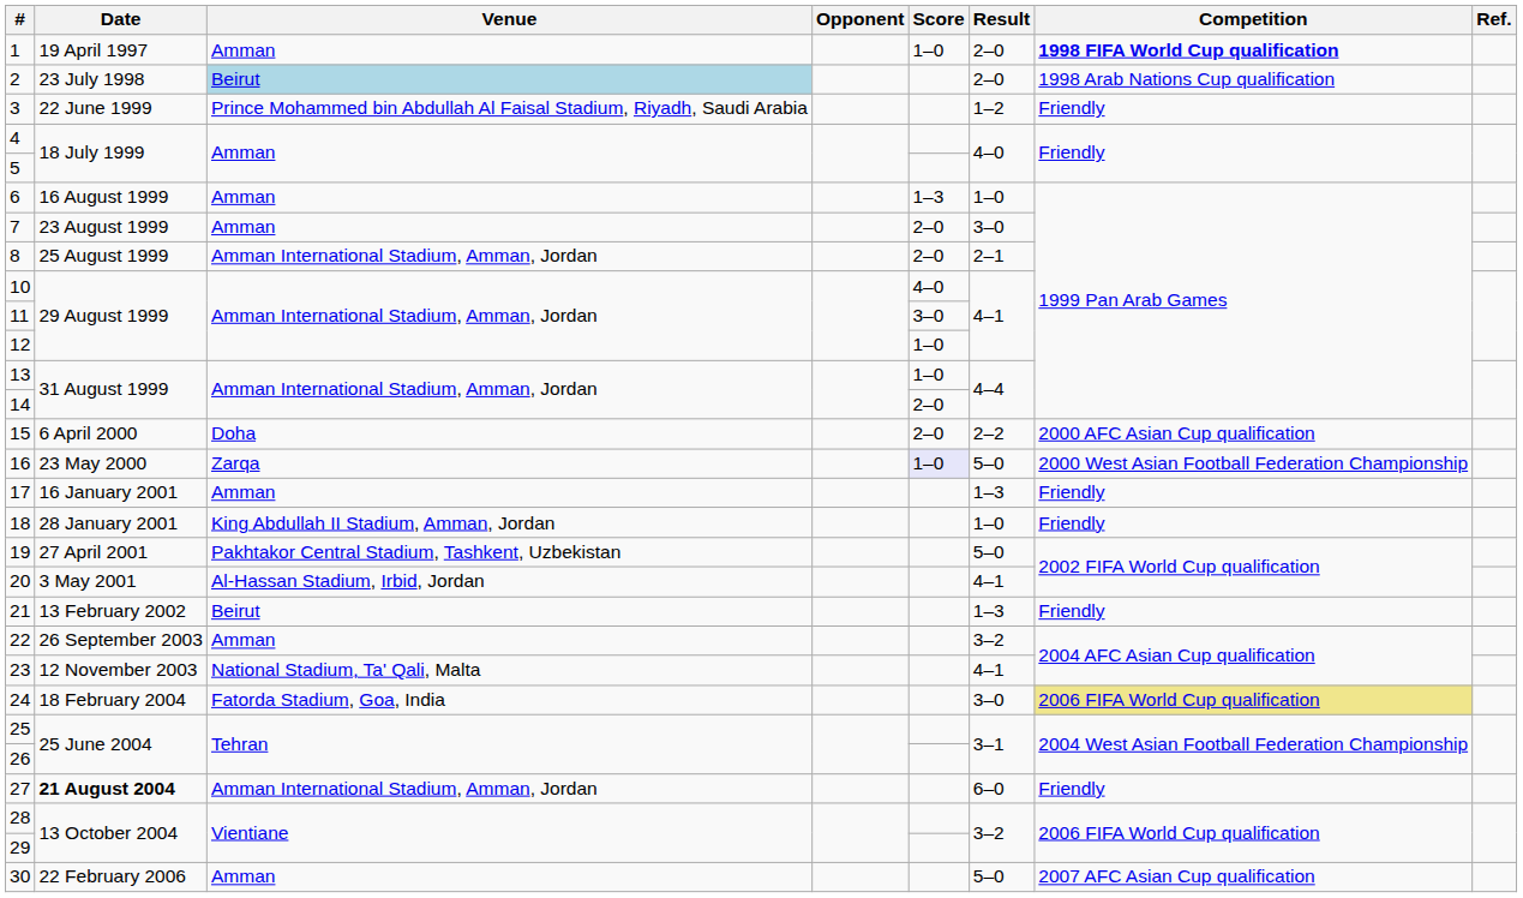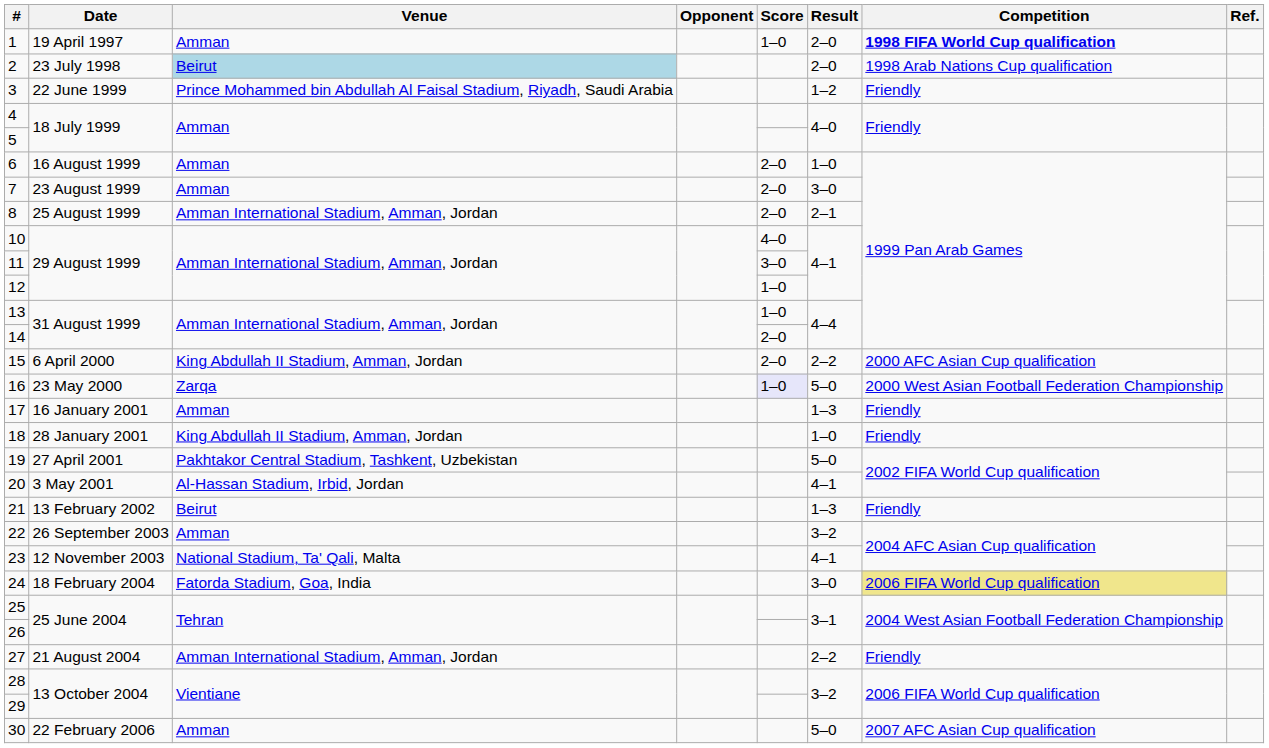6 | Score: 1–3 -> 2–0
15 | Venue: Doha -> King Abdullah II Stadium, Amman, Jordan
27 | Date: bold -> normal
27 | Result: 6–0 -> 2–2
